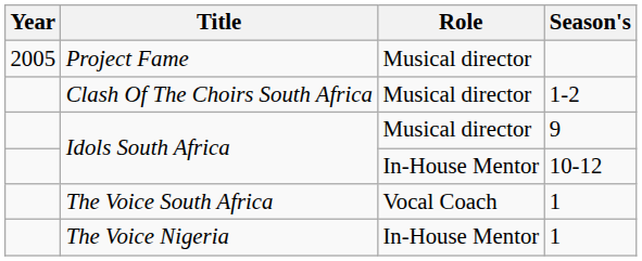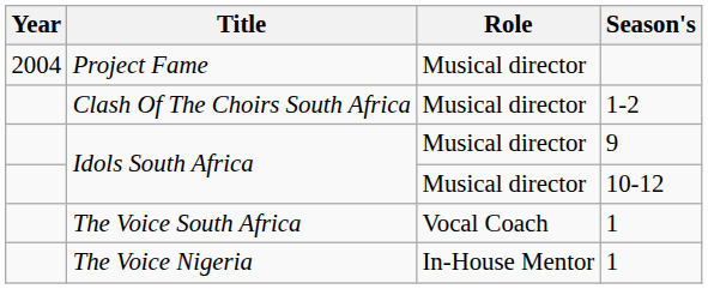Project Fame | Year: 2005 -> 2004
Idols South Africa / 10-12 | Role: In-House Mentor -> Musical director
